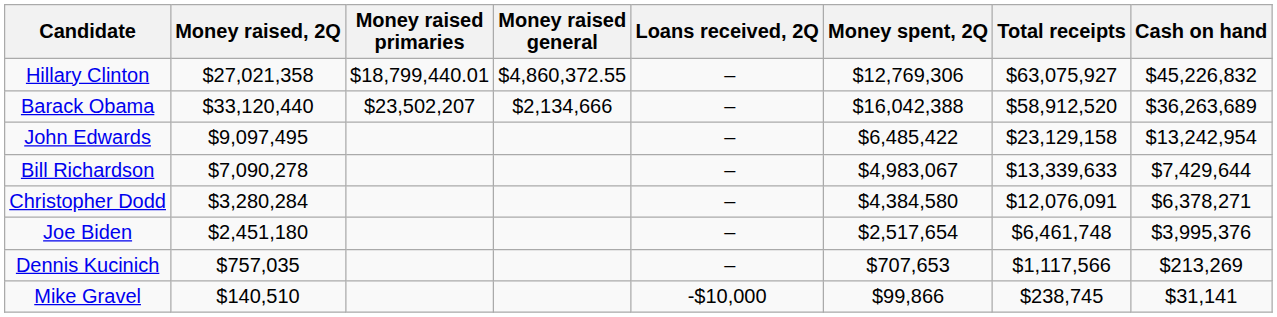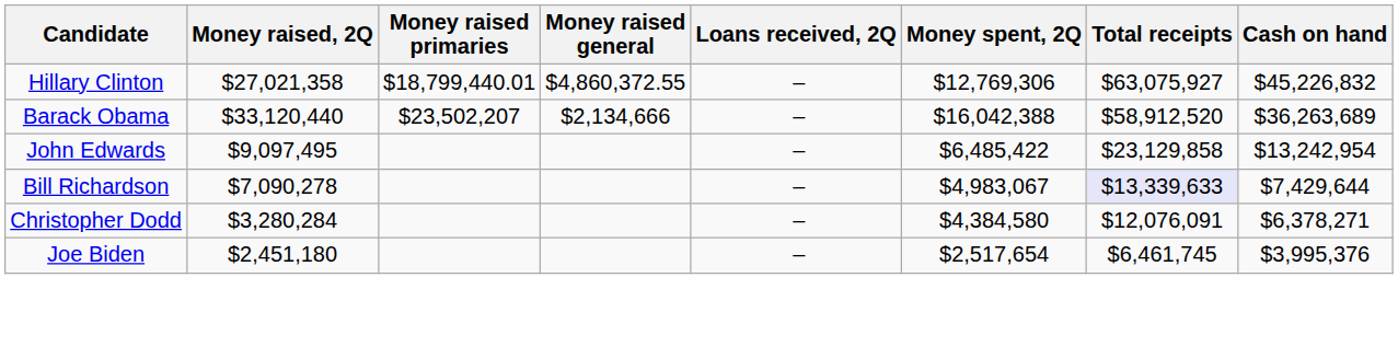John Edwards | Total receipts: $23,129,158 -> $23,129,858
Bill Richardson | Total receipts: no background -> lavender background
Joe Biden | Total receipts: $6,461,748 -> $6,461,745
- row: Dennis Kucinich | $757,035 | – | $707,653 | $1,117,566 | $213,269
- row: Mike Gravel | $140,510 | -$10,000 | $99,866 | $238,745 | $31,141
